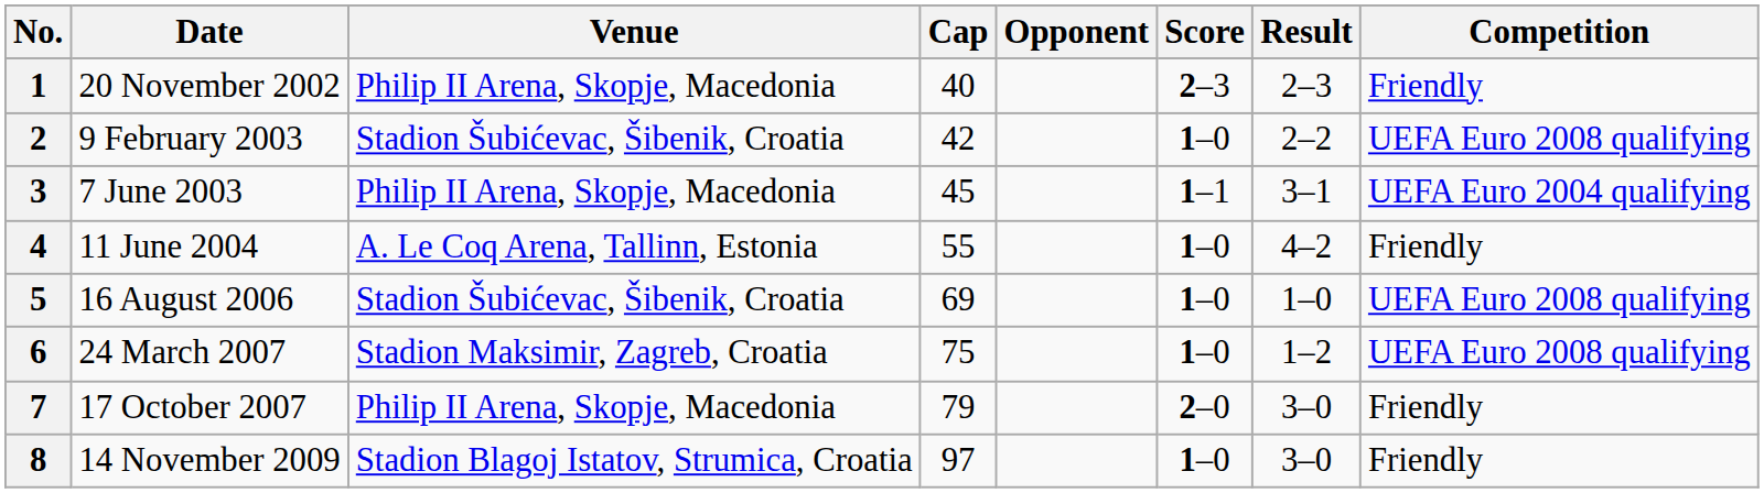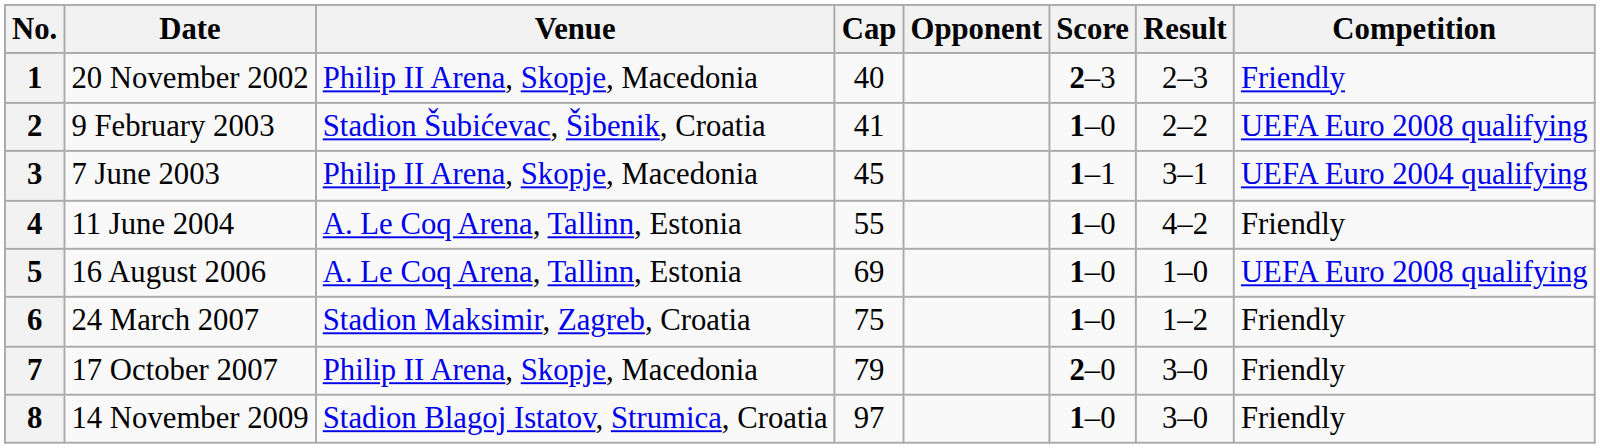2 | Cap: 42 -> 41
5 | Venue: Stadion Šubićevac, Šibenik, Croatia -> A. Le Coq Arena, Tallinn, Estonia
6 | Competition: UEFA Euro 2008 qualifying -> Friendly
